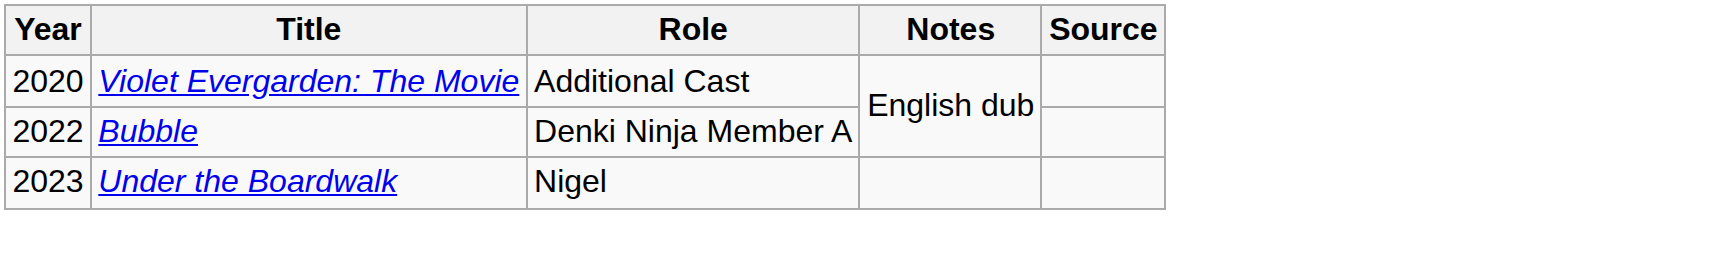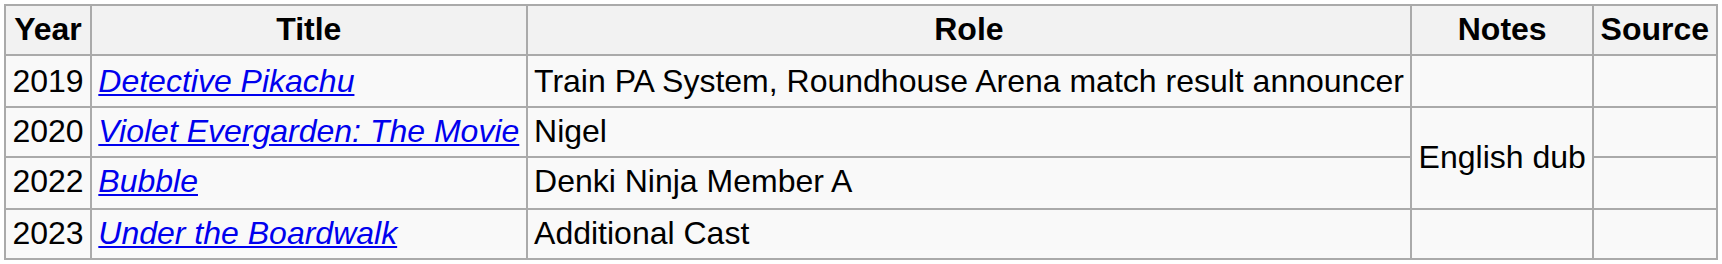+ row: 2019 | Detective Pikachu | Train PA System, Roundhouse Arena match result announcer
Violet Evergarden: The Movie | Role: Additional Cast -> Nigel
Under the Boardwalk | Role: Nigel -> Additional Cast
